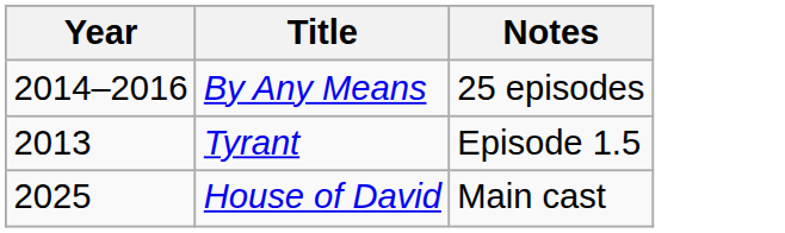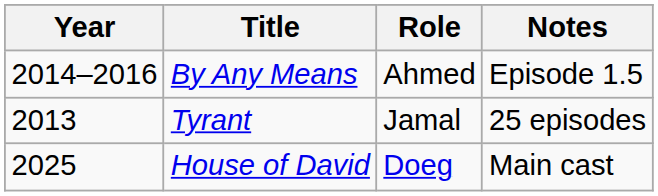+ column: Role | Ahmed | Jamal | Doeg
By Any Means | Notes: 25 episodes -> Episode 1.5
Tyrant | Notes: Episode 1.5 -> 25 episodes
